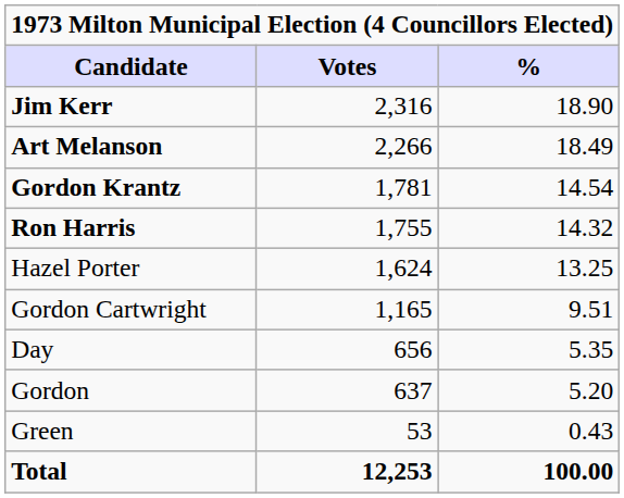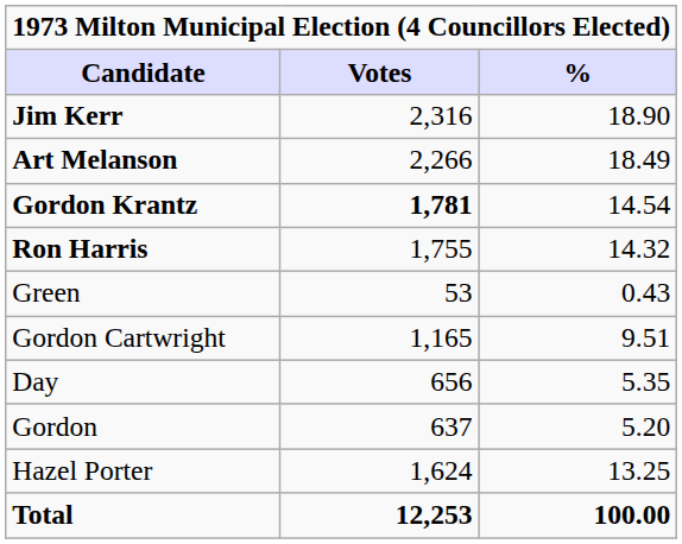Gordon Krantz | Votes: normal -> bold
rows swapped: Hazel Porter <-> Green
